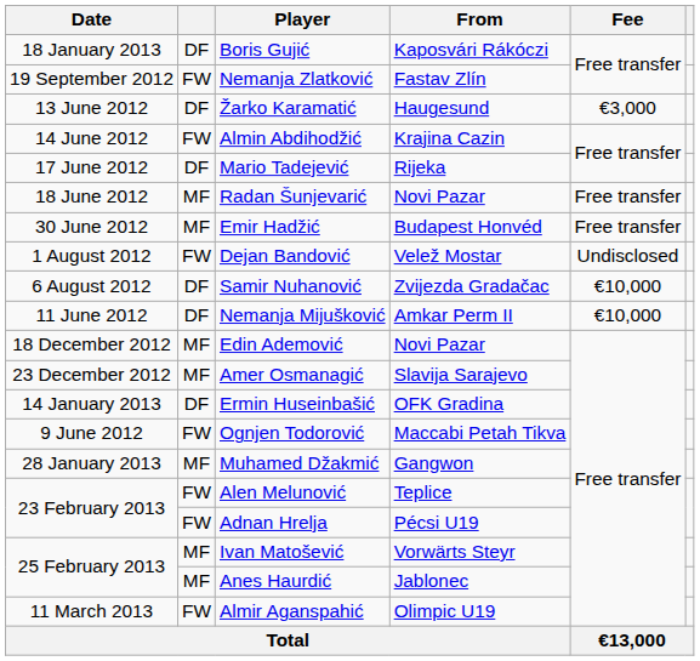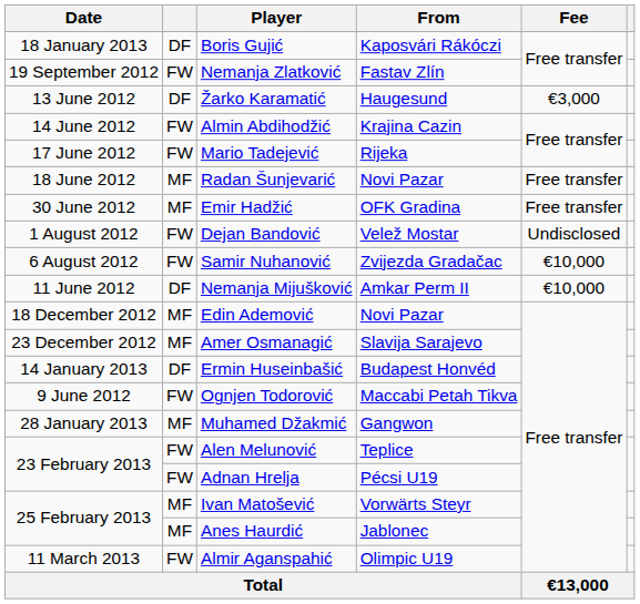Mario Tadejević | column 2: DF -> FW
Emir Hadžić | From: Budapest Honvéd -> OFK Gradina
Samir Nuhanović | column 2: DF -> FW
Ermin Huseinbašić | From: OFK Gradina -> Budapest Honvéd
